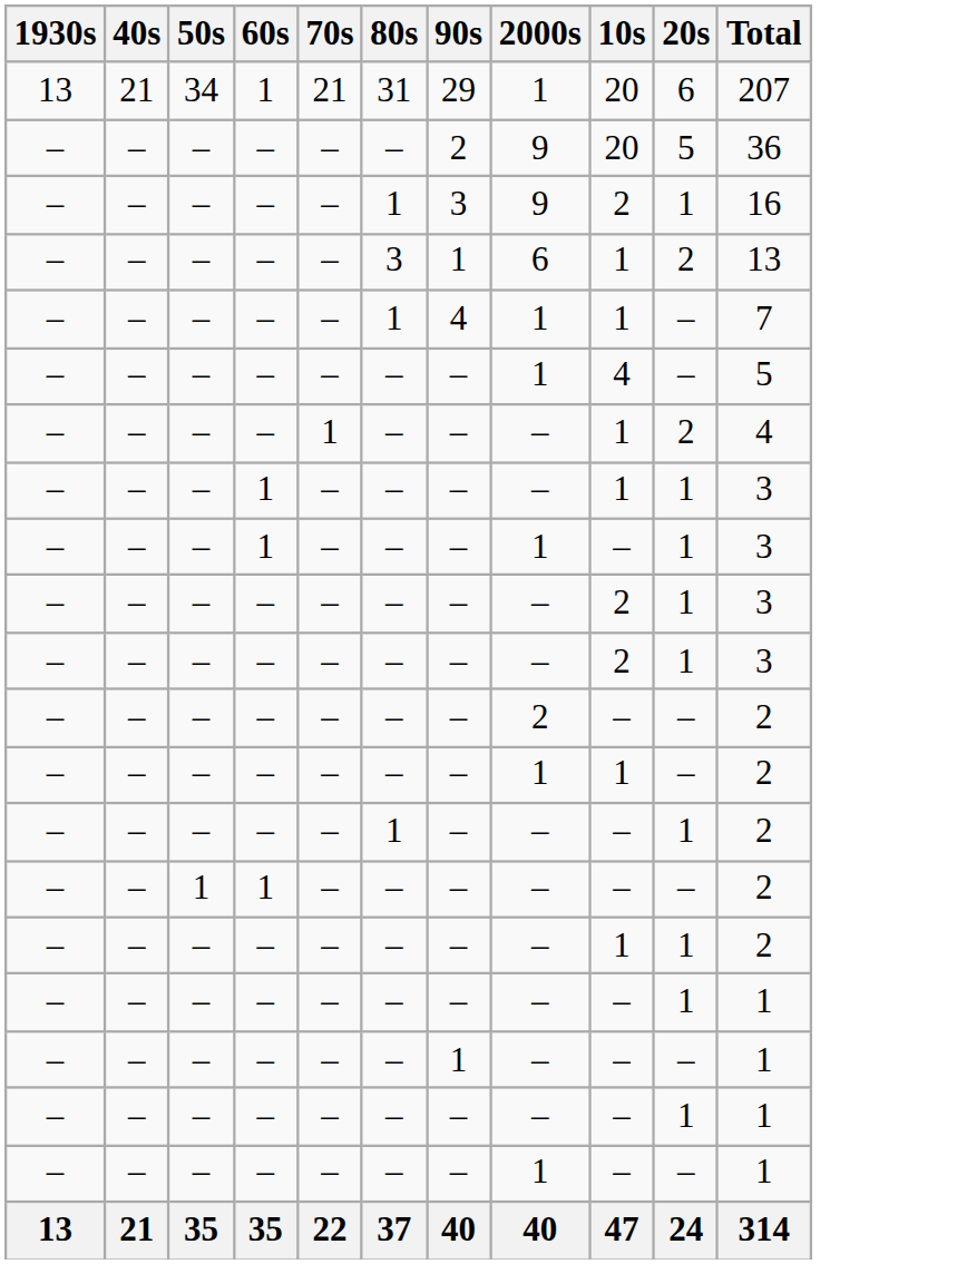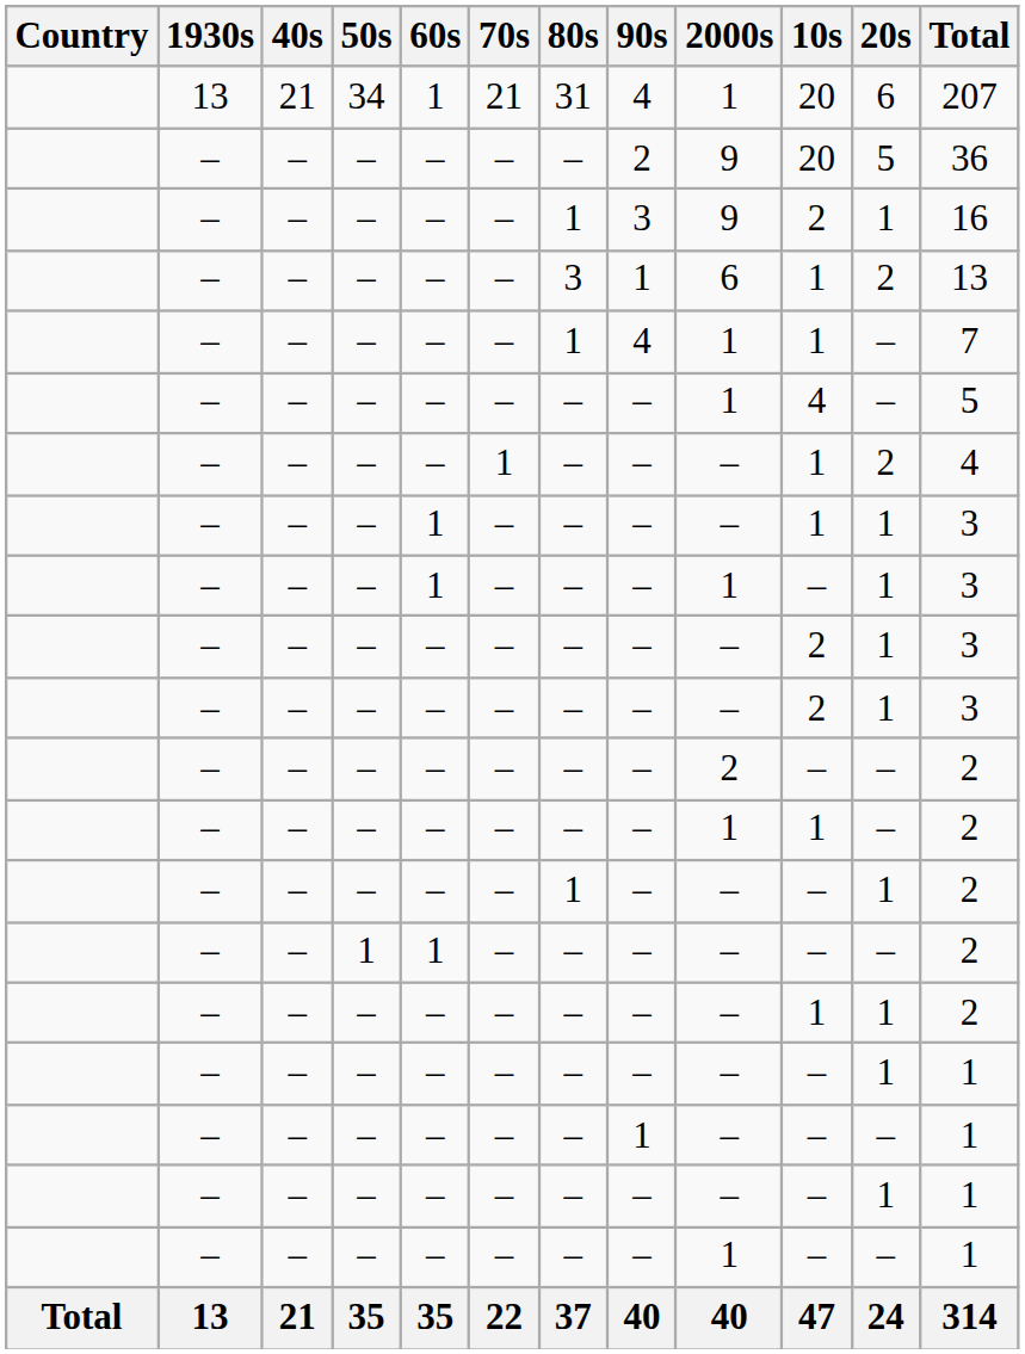+ column: Country | Total
34 | 90s: 29 -> 4
